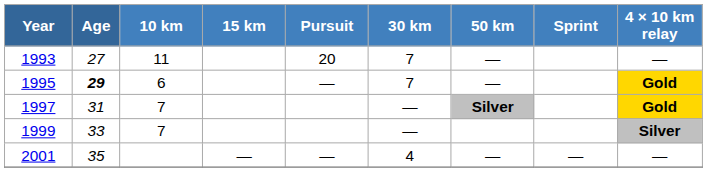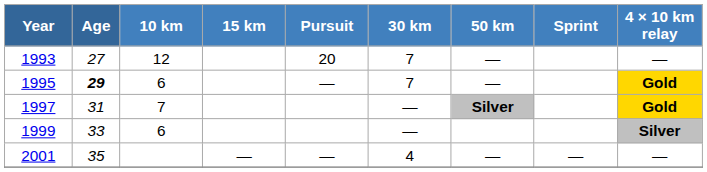1993 | 10 km: 11 -> 12
1999 | 10 km: 7 -> 6
